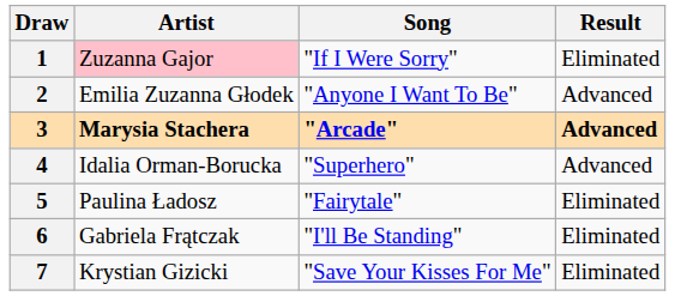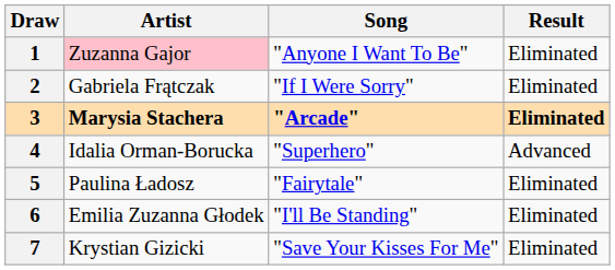1 | Song: "If I Were Sorry" -> "Anyone I Want To Be"
2 | Artist: Emilia Zuzanna Głodek -> Gabriela Frątczak
2 | Song: "Anyone I Want To Be" -> "If I Were Sorry"
2 | Result: Advanced -> Eliminated
3 | Result: Advanced -> Eliminated
6 | Artist: Gabriela Frątczak -> Emilia Zuzanna Głodek
